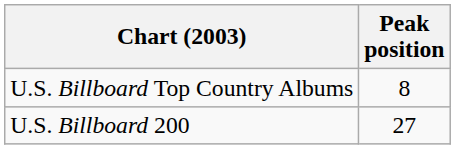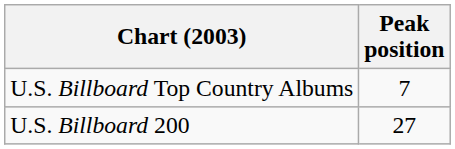U.S. Billboard Top Country Albums | Peak position: 8 -> 7
